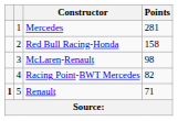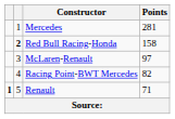Red Bull Racing-Honda | column 2: normal -> bold
McLaren-Renault | Points: 98 -> 97
